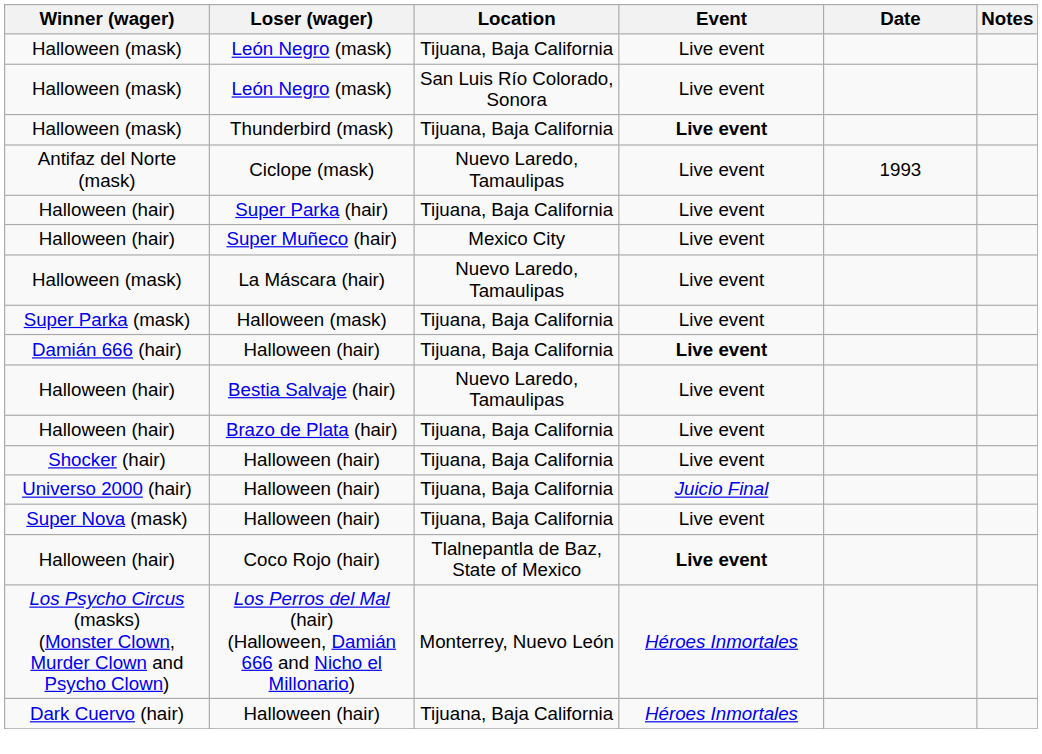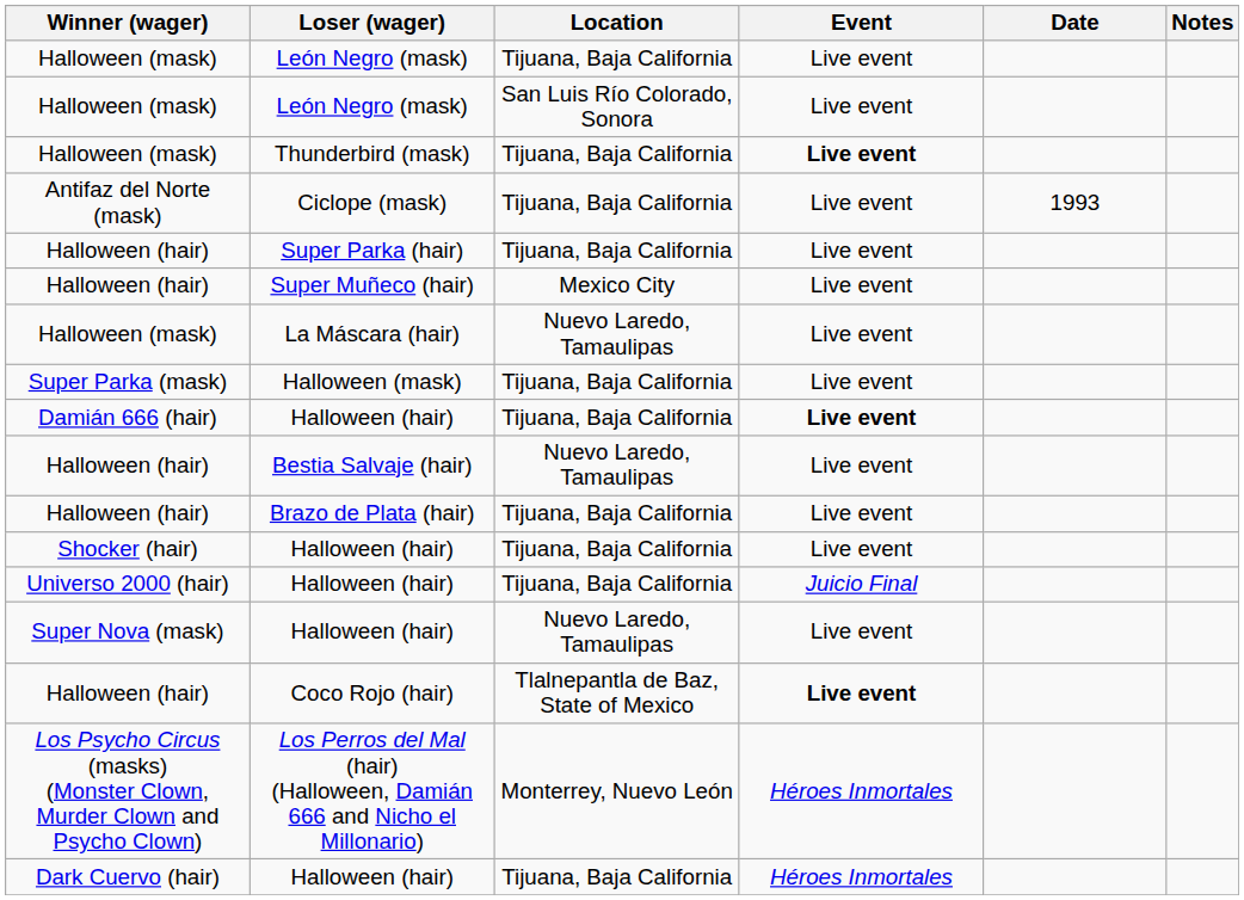Ciclope (mask) | Location: Nuevo Laredo, Tamaulipas -> Tijuana, Baja California
Super Nova (mask) / Halloween (hair) | Location: Tijuana, Baja California -> Nuevo Laredo, Tamaulipas
